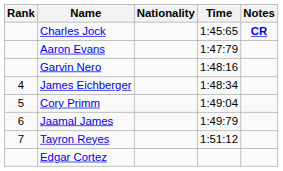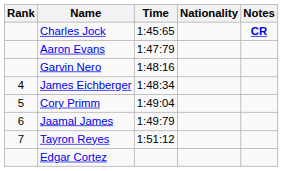columns swapped: Nationality <-> Time
